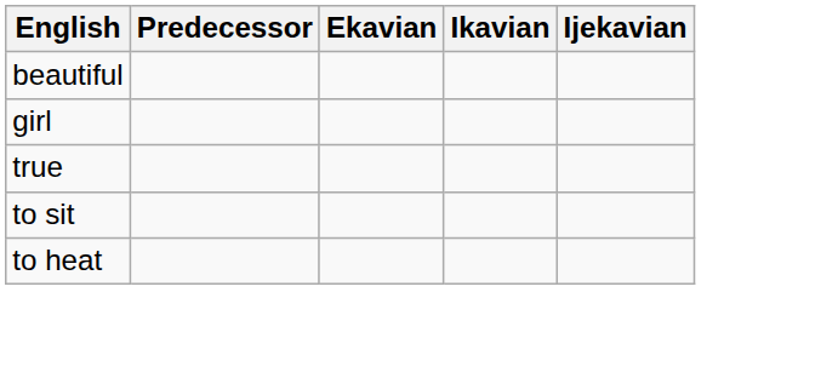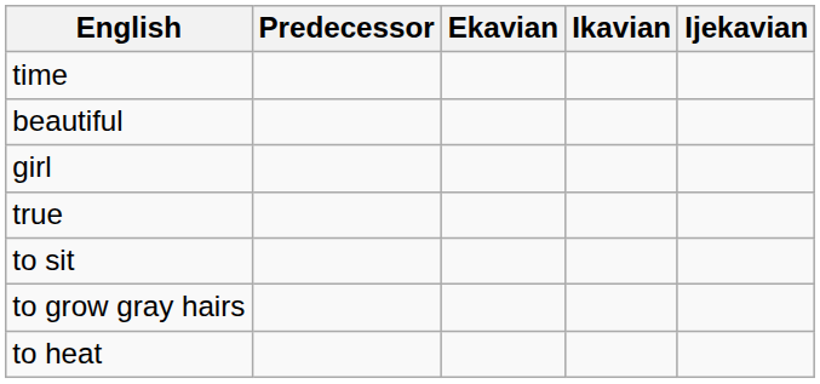+ row: time
+ row: to grow gray hairs
